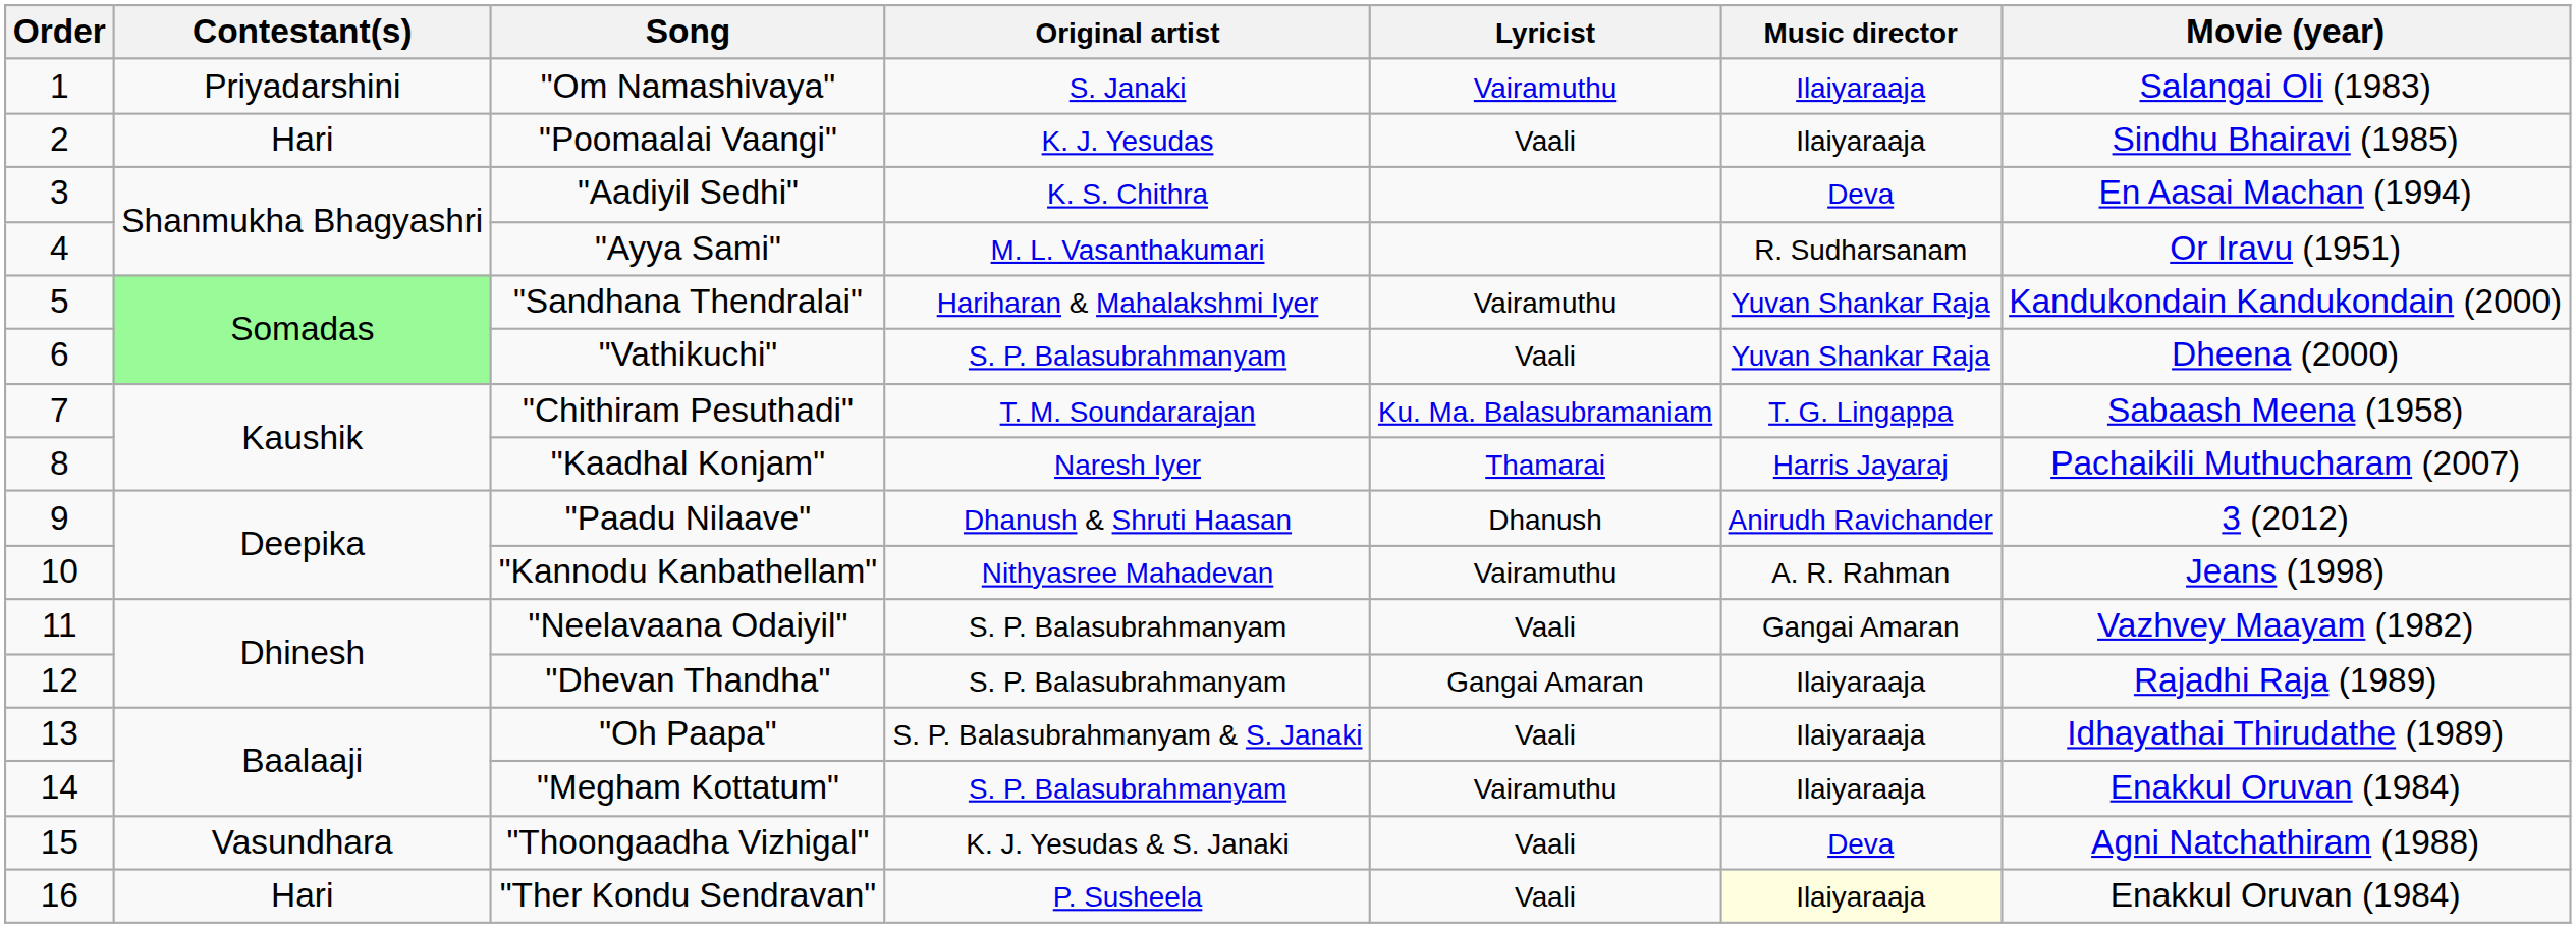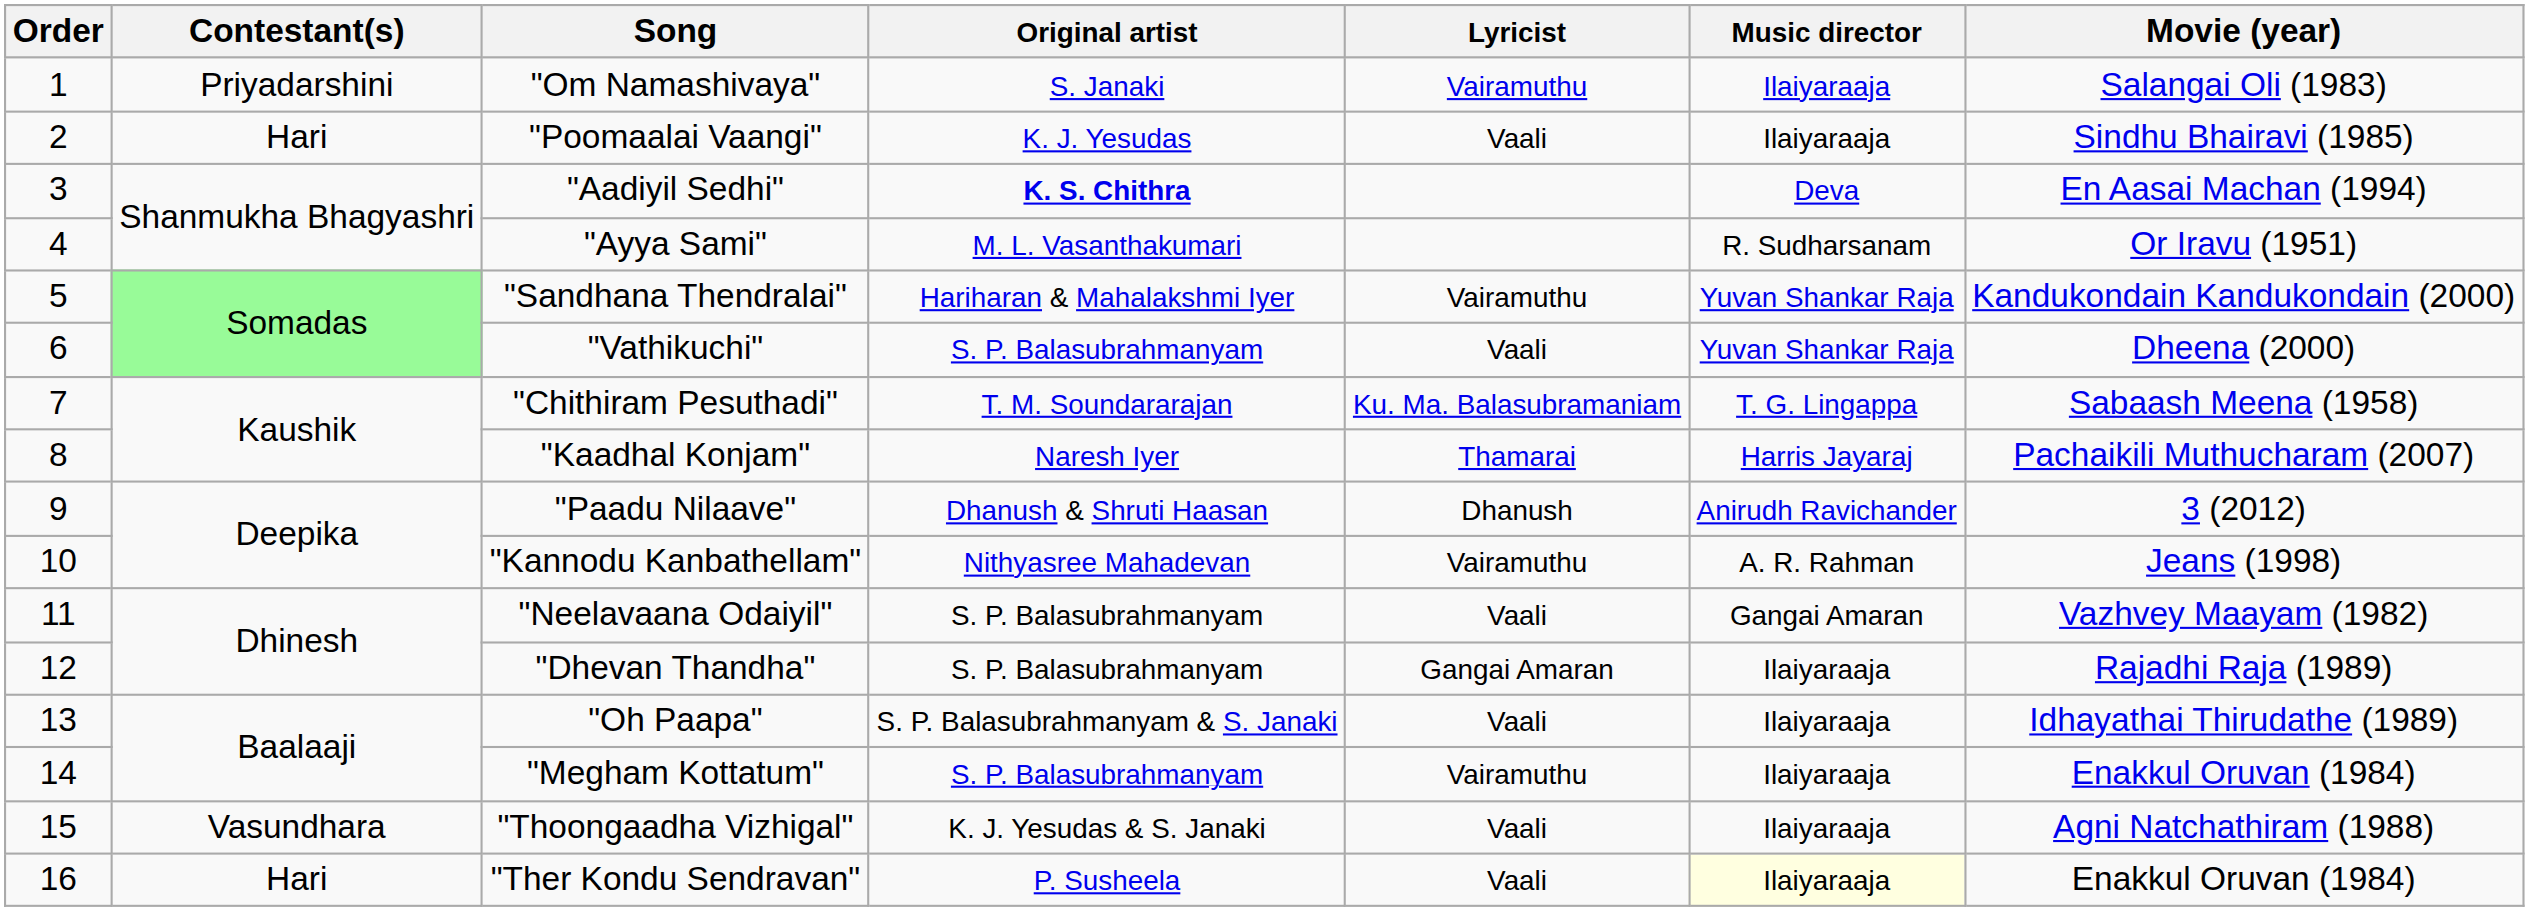"Aadiyil Sedhi" | Original artist: normal -> bold
"Thoongaadha Vizhigal" | Music director: Deva -> Ilaiyaraaja
